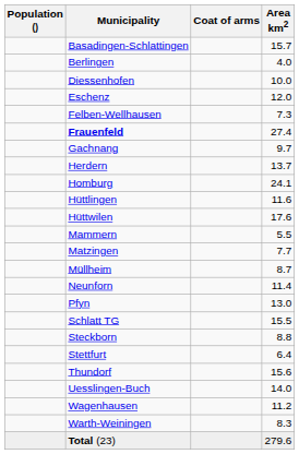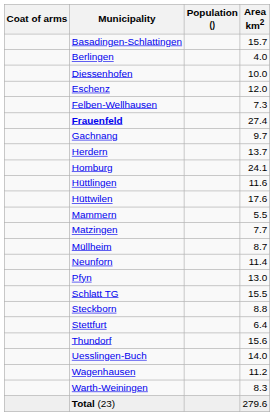columns swapped: Coat of arms <-> Population ()
